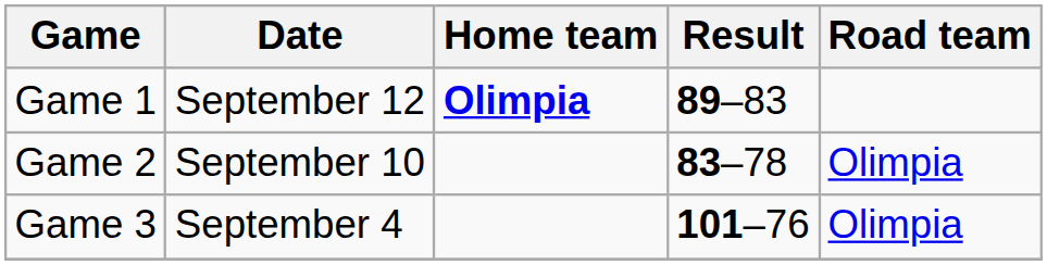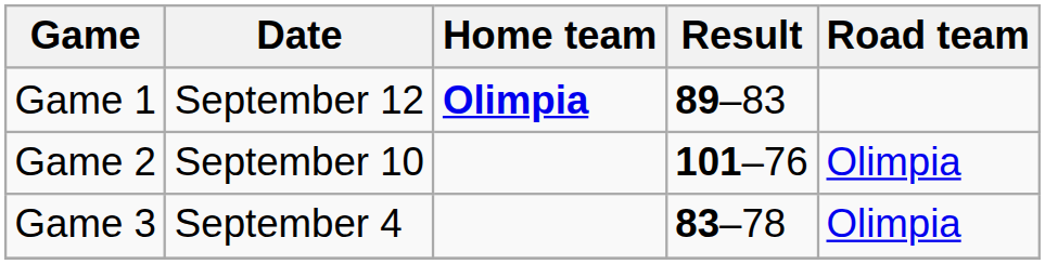Game 2 | Result: 83–78 -> 101–76
Game 3 | Result: 101–76 -> 83–78
